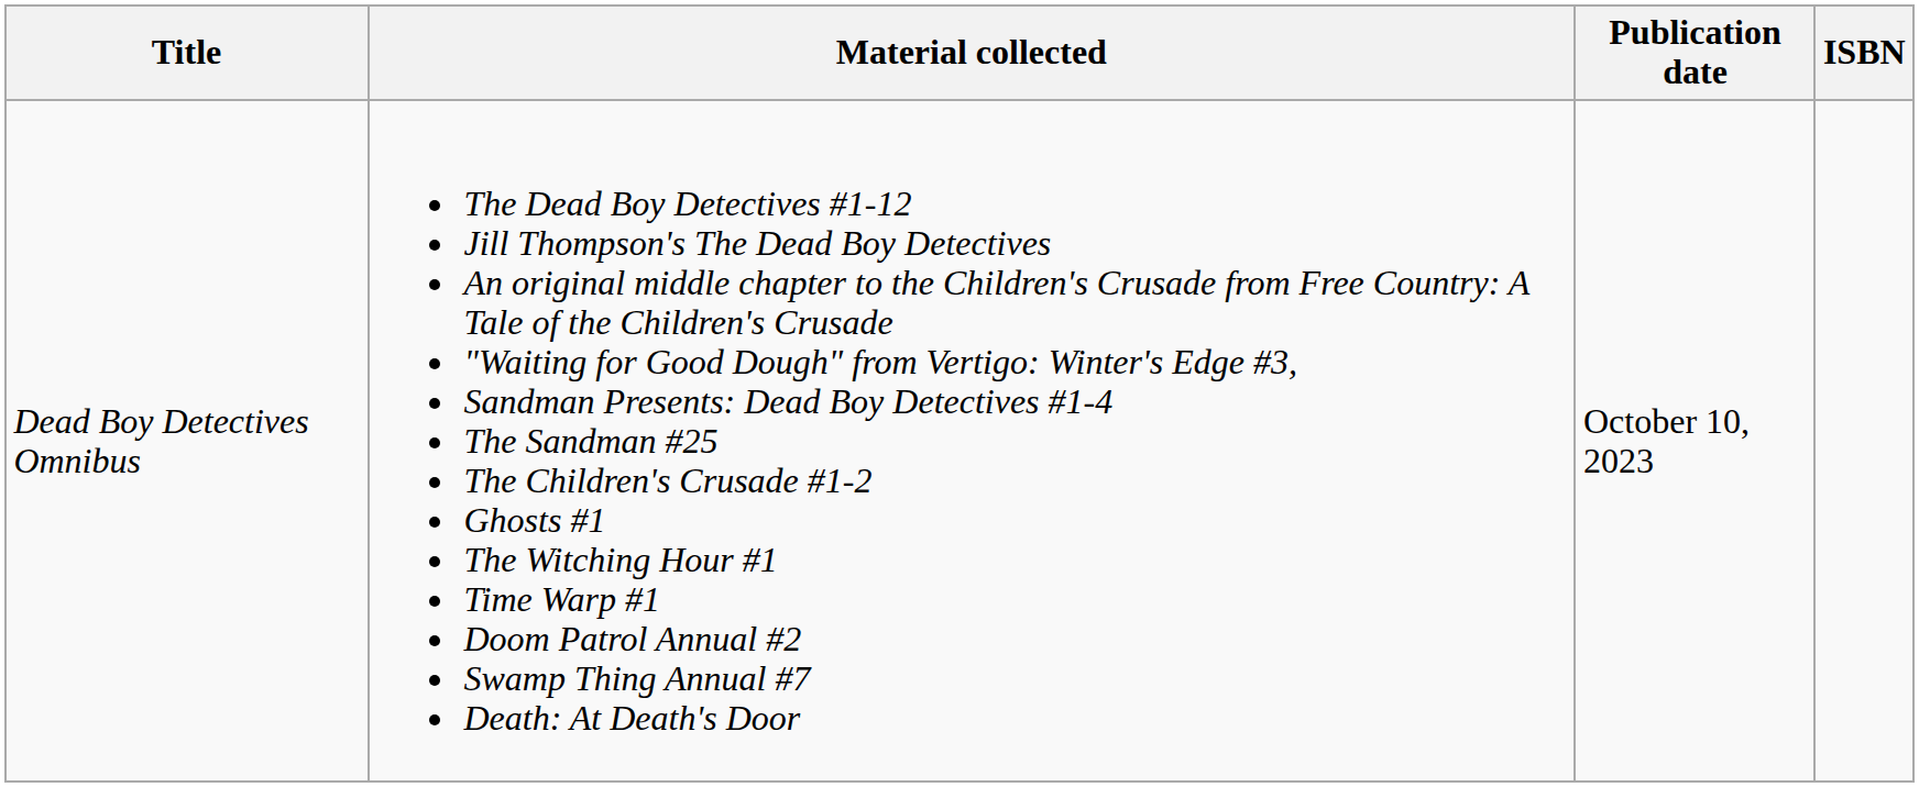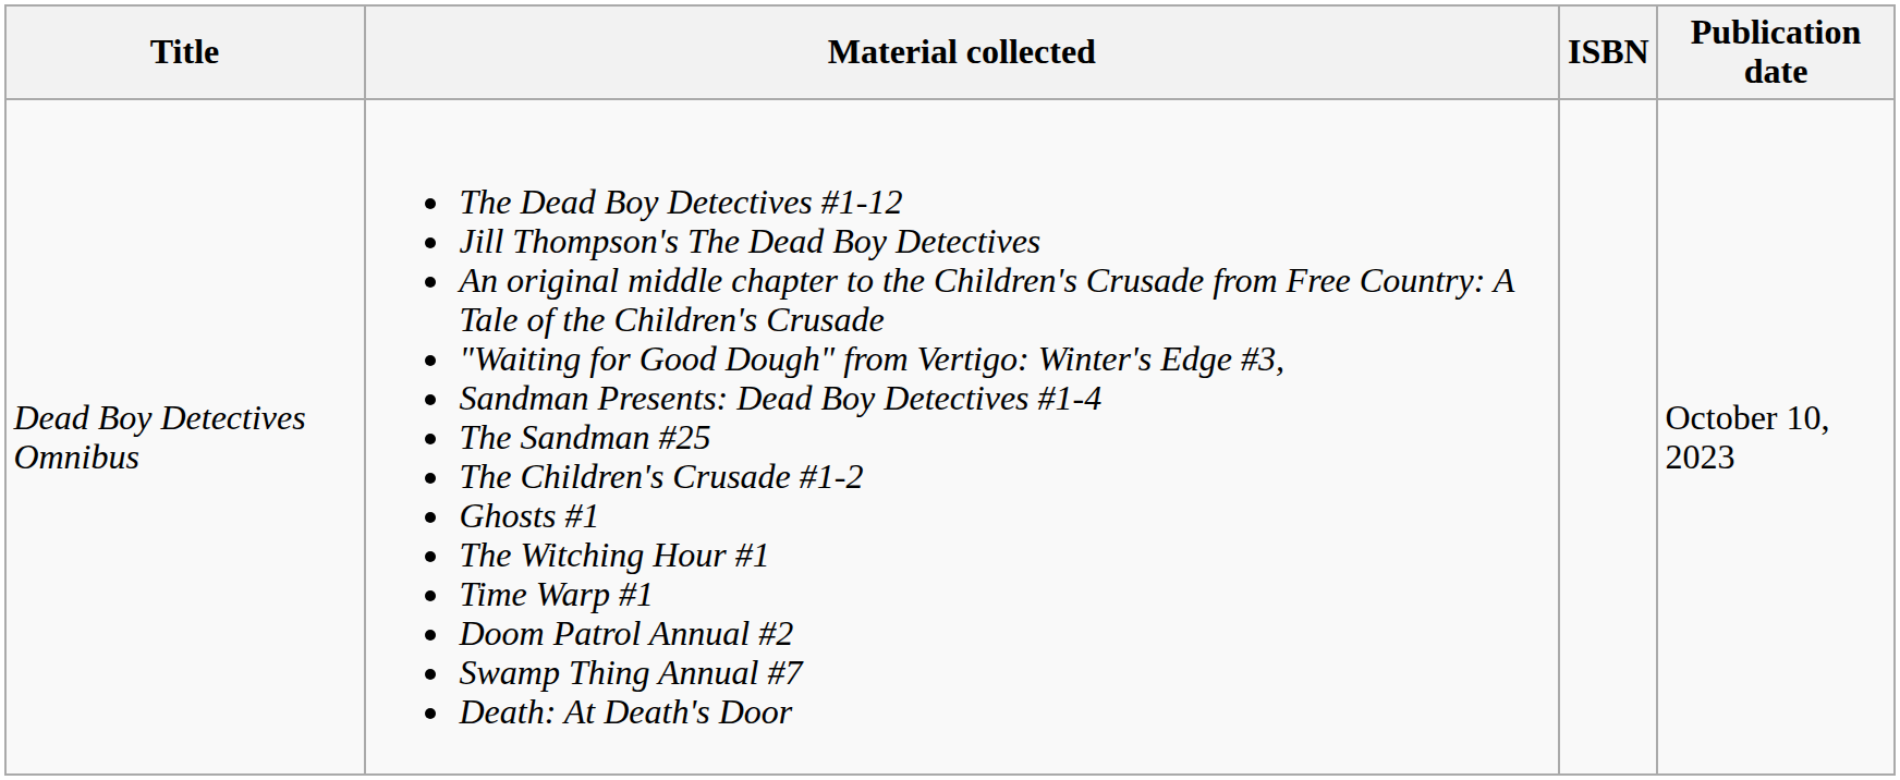columns swapped: Publication date <-> ISBN
